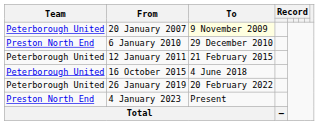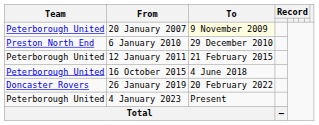26 January 2019 | Team: Peterborough United -> Doncaster Rovers
4 January 2023 | Team: Preston North End -> Peterborough United
